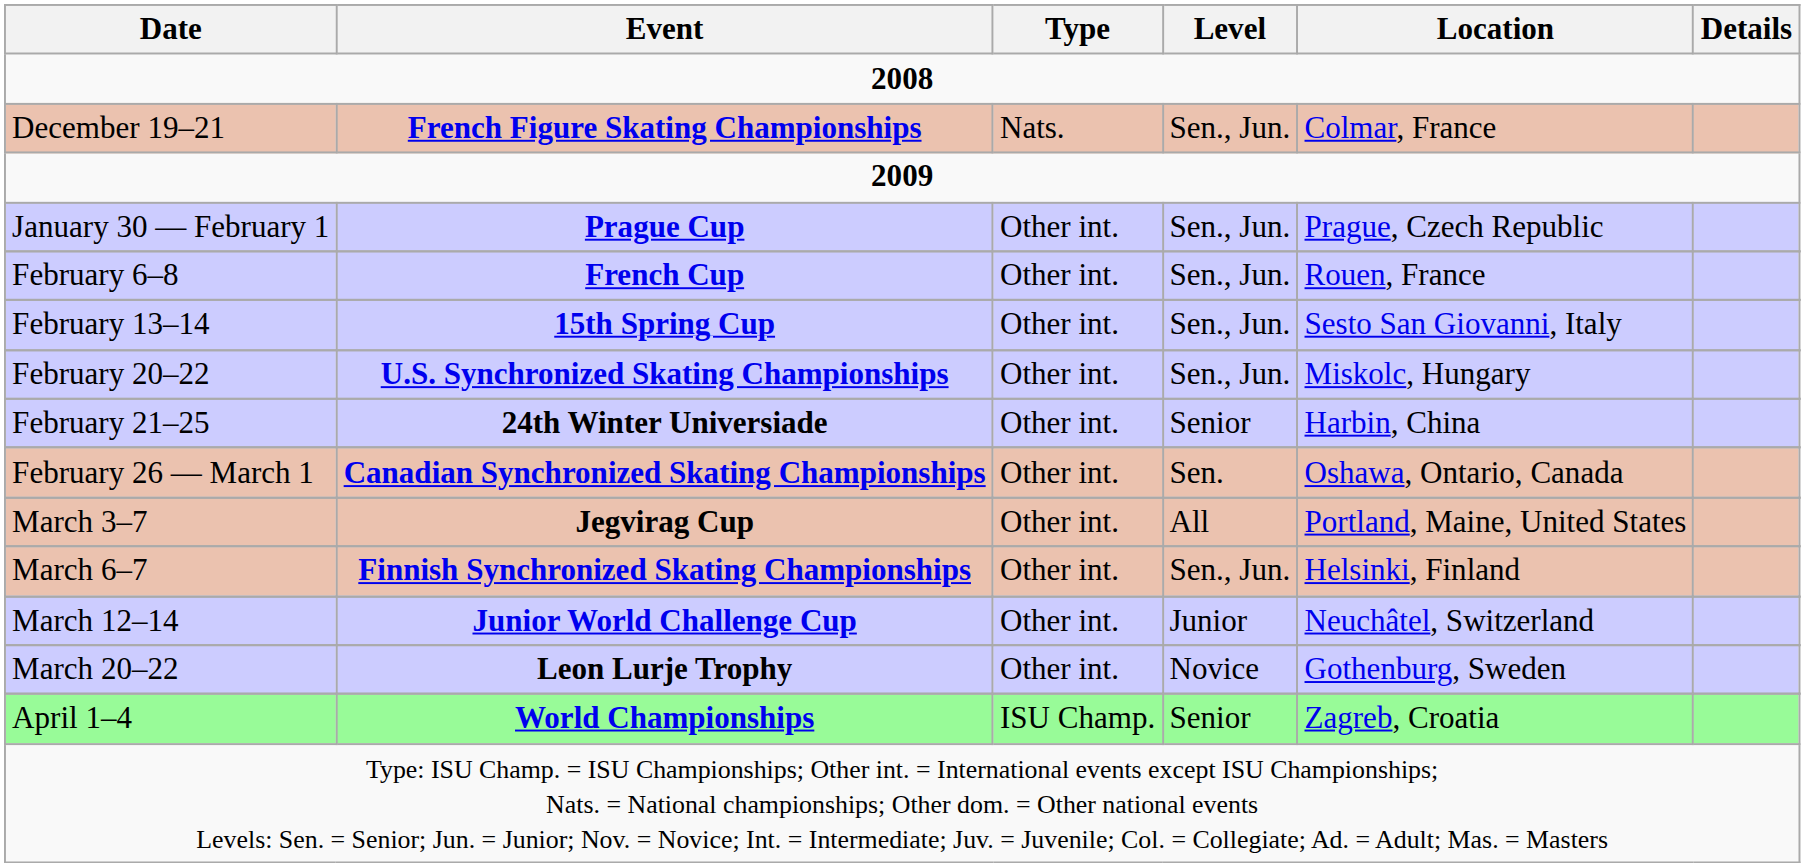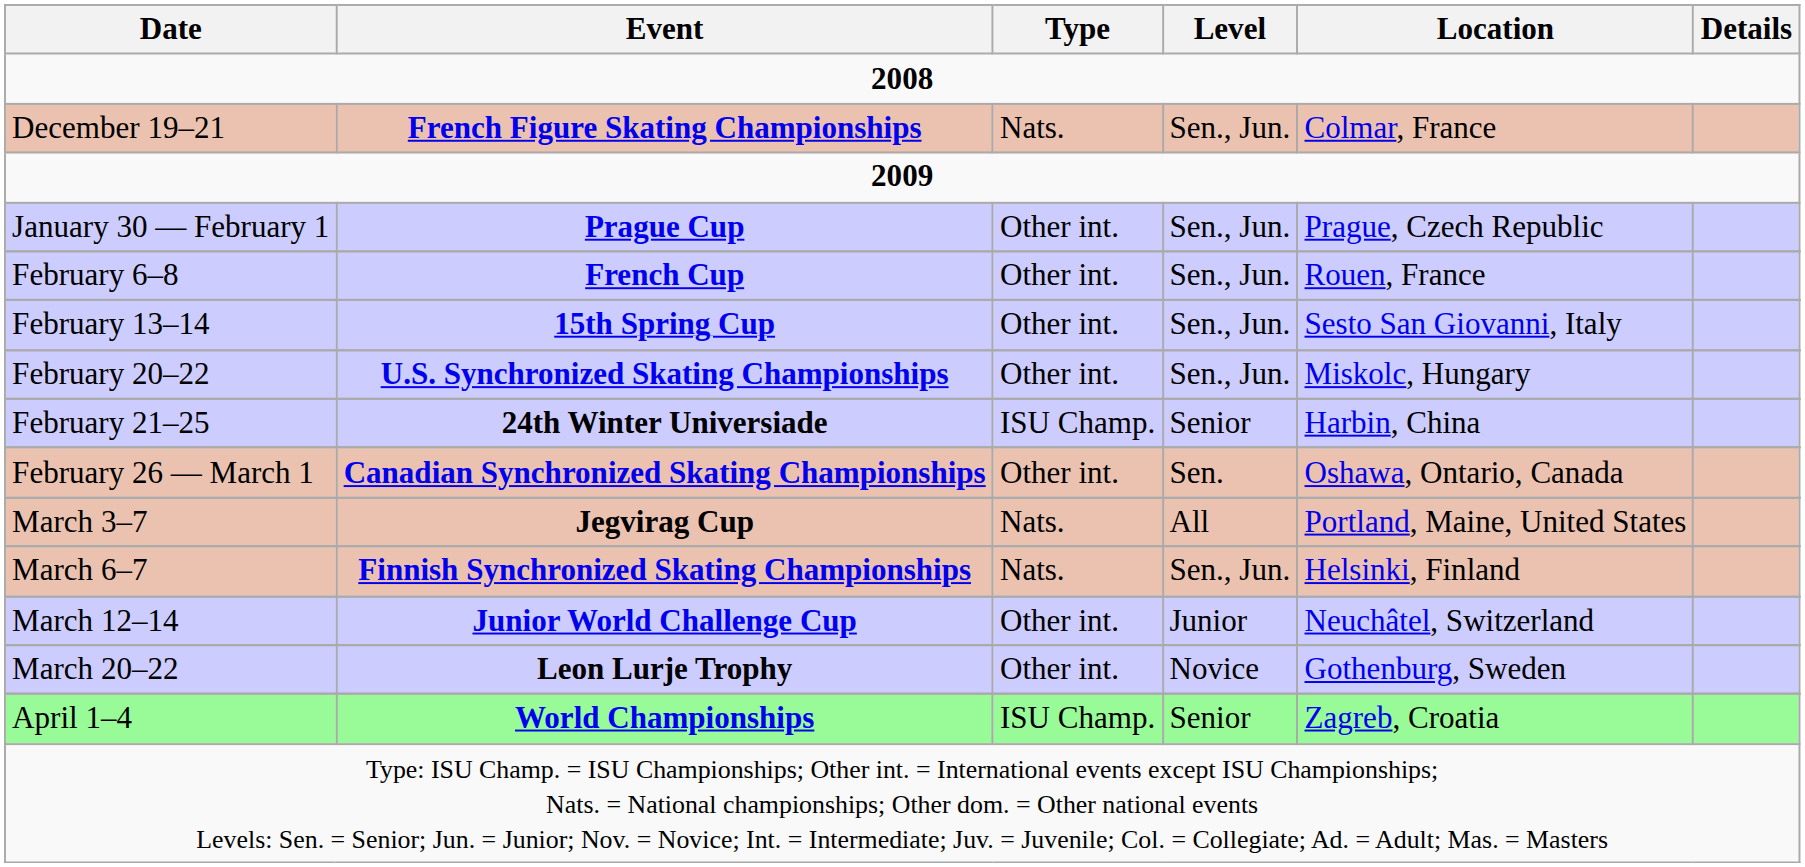February 21–25 | Type: Other int. -> ISU Champ.
March 3–7 | Type: Other int. -> Nats.
March 6–7 | Type: Other int. -> Nats.
